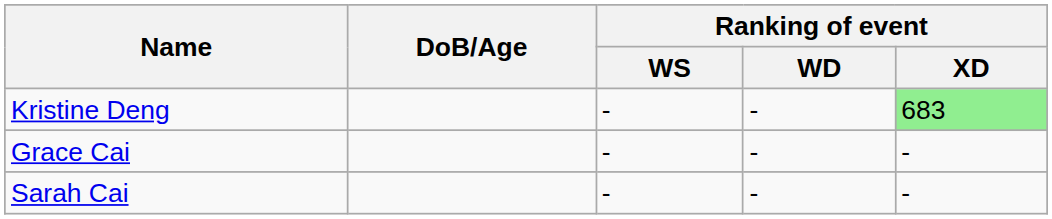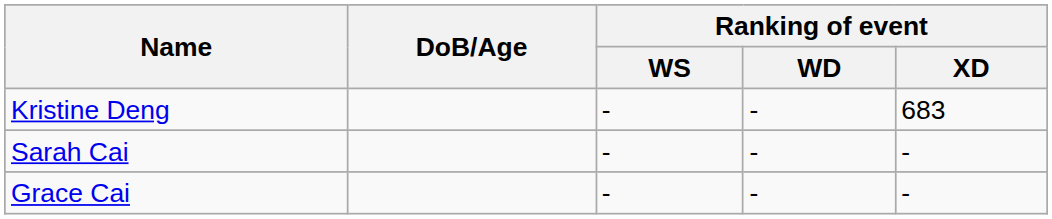Kristine Deng | Ranking of event / XD: lightgreen background -> no background
rows swapped: Grace Cai <-> Sarah Cai
